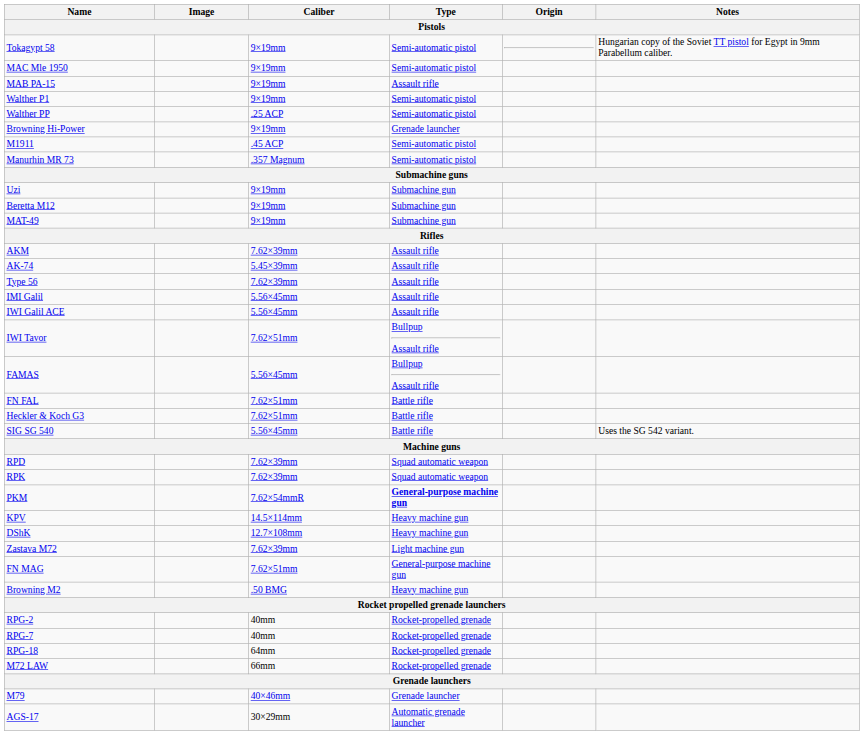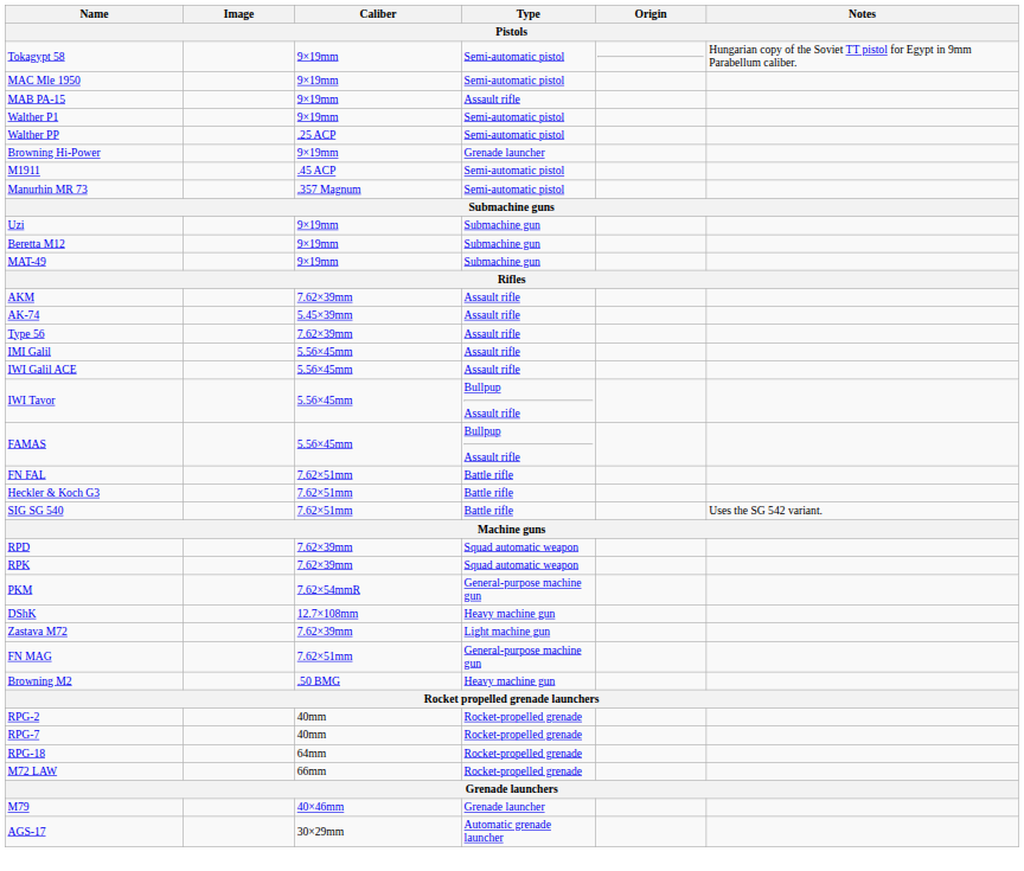IWI Tavor | Caliber: 7.62×51mm -> 5.56×45mm
SIG SG 540 | Caliber: 5.56×45mm -> 7.62×51mm
PKM | Type: bold -> normal
- row: KPV | 14.5×114mm | Heavy machine gun
